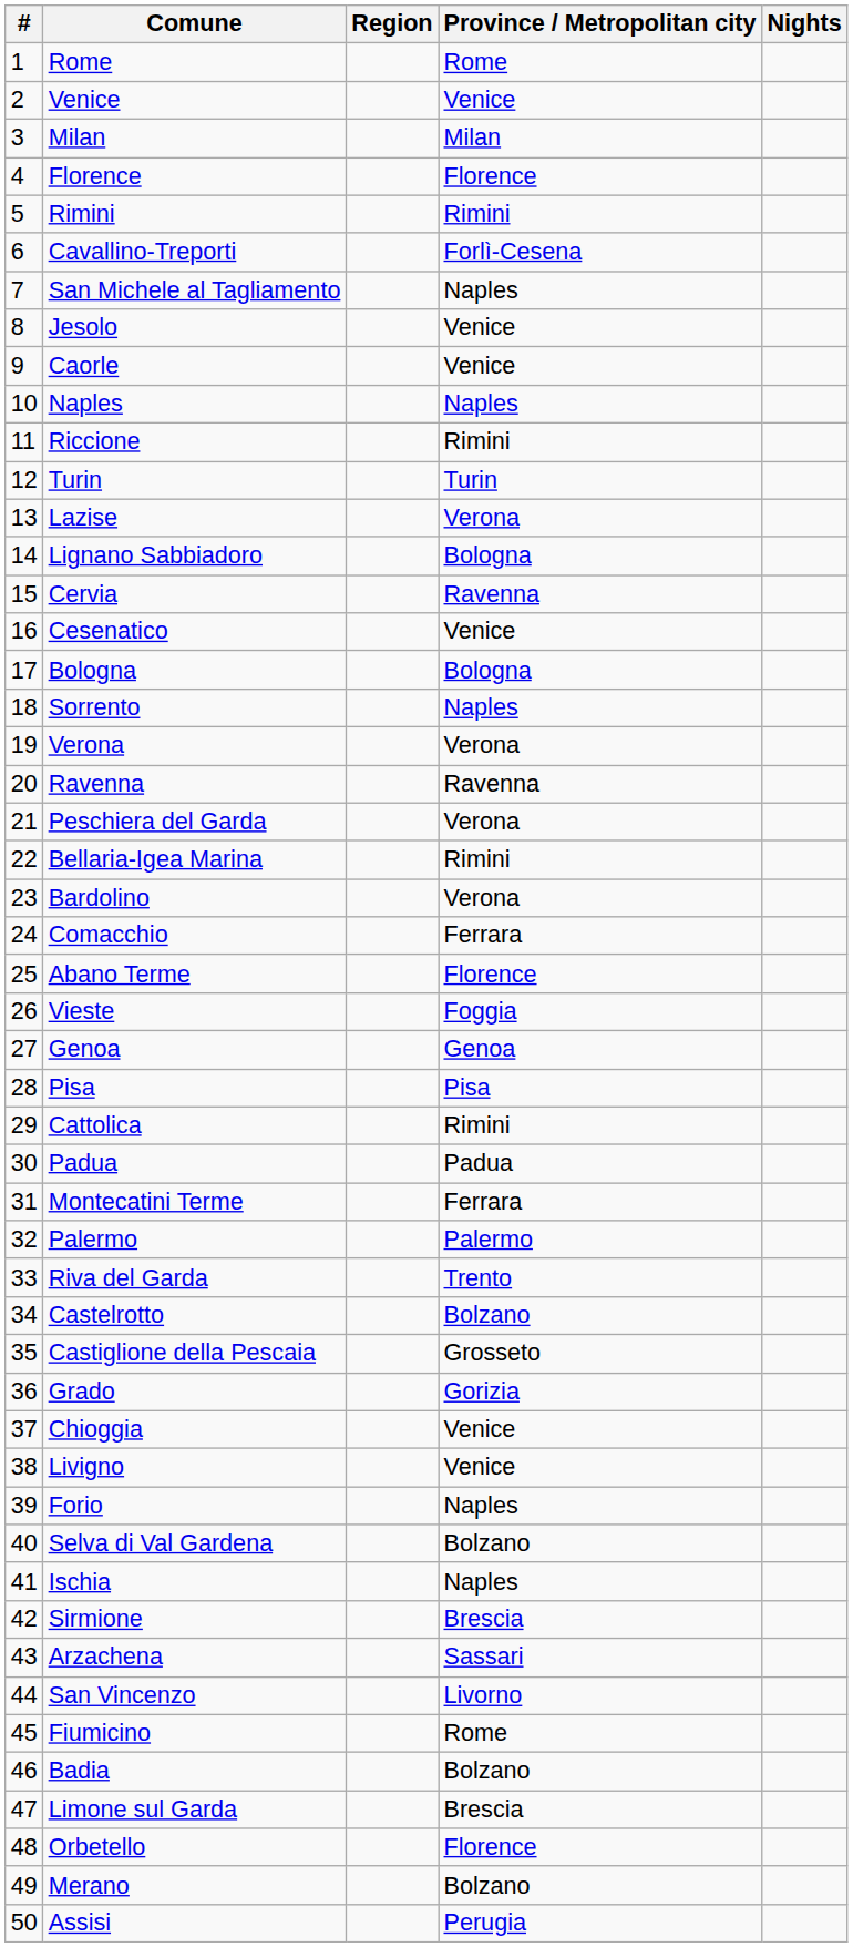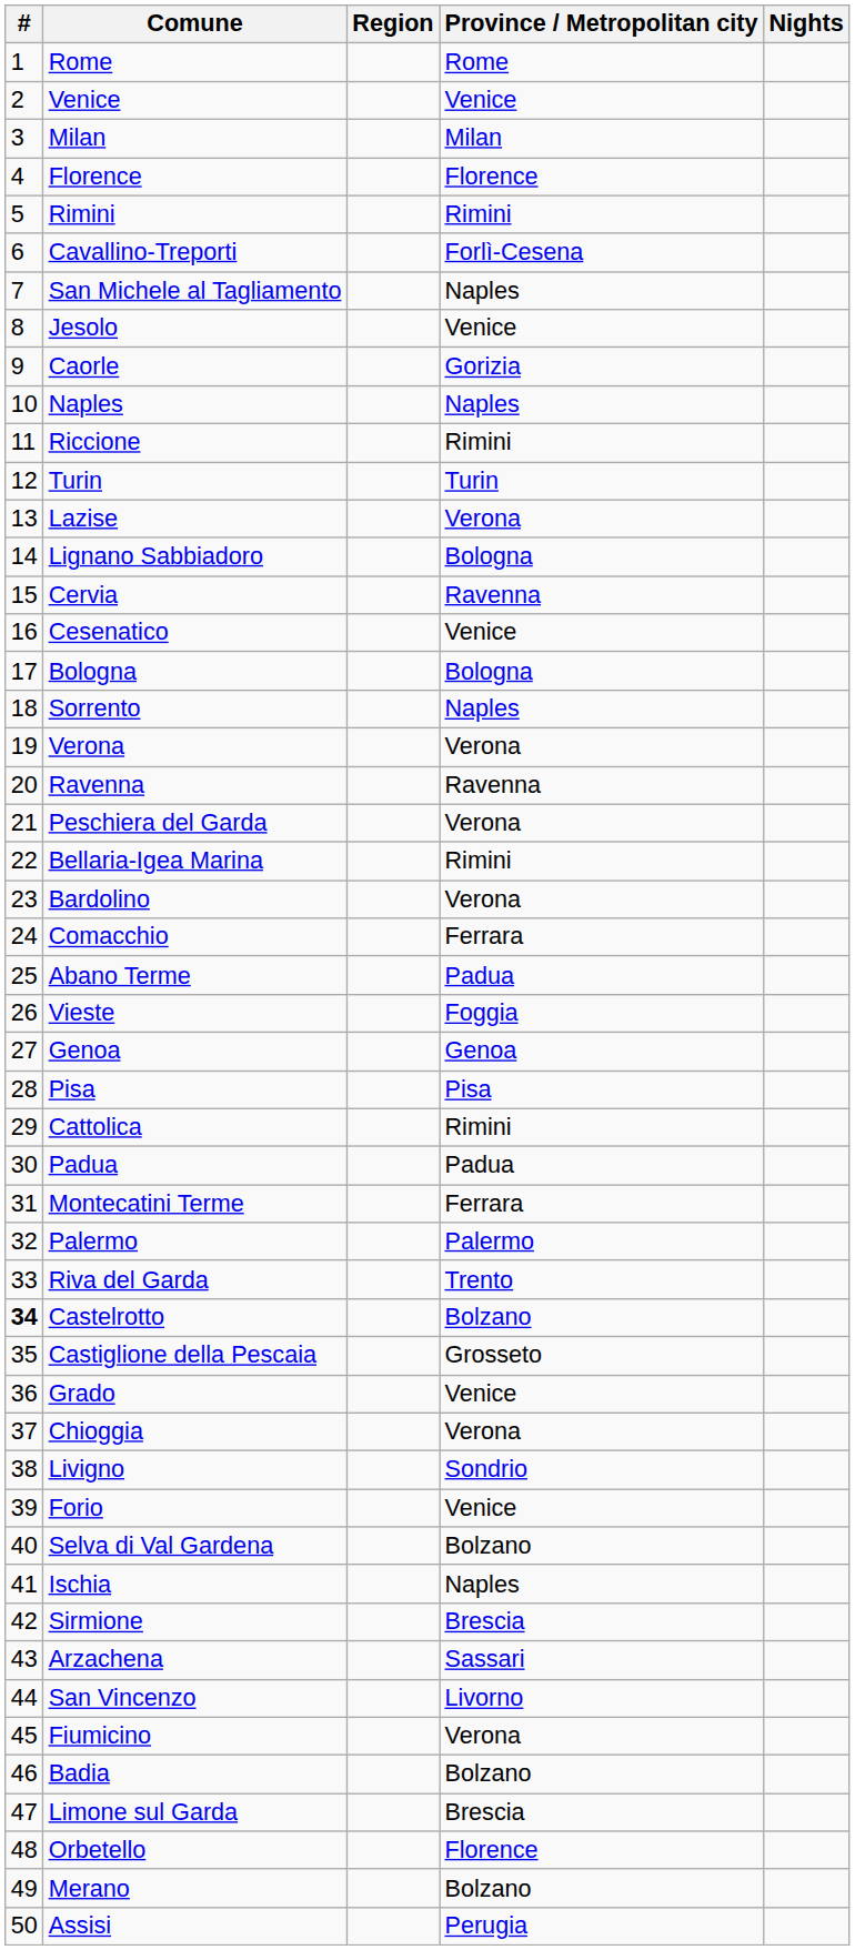Caorle | Province / Metropolitan city: Venice -> Gorizia
Abano Terme | Province / Metropolitan city: Florence -> Padua
Castelrotto | #: normal -> bold
Grado | Province / Metropolitan city: Gorizia -> Venice
Chioggia | Province / Metropolitan city: Venice -> Verona
Livigno | Province / Metropolitan city: Venice -> Sondrio
Forio | Province / Metropolitan city: Naples -> Venice
Fiumicino | Province / Metropolitan city: Rome -> Verona
